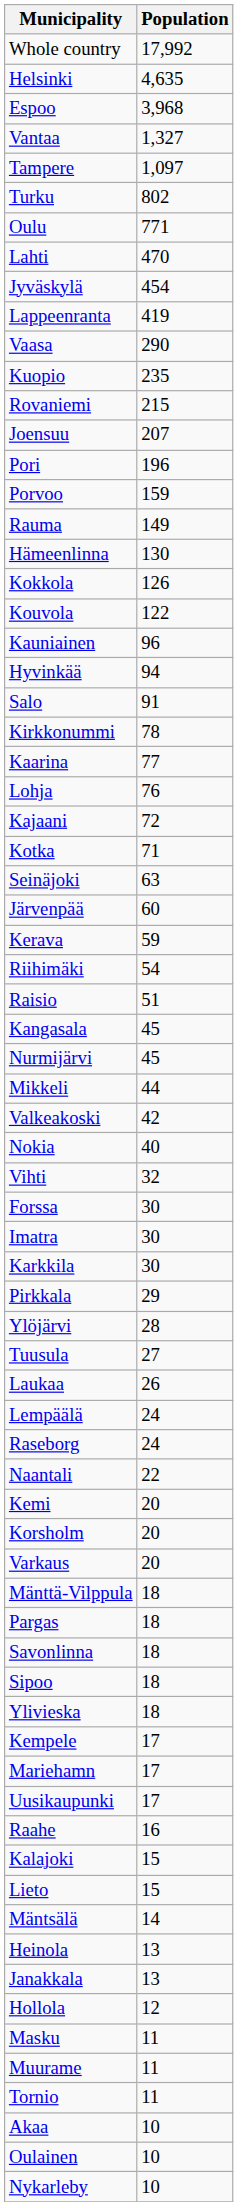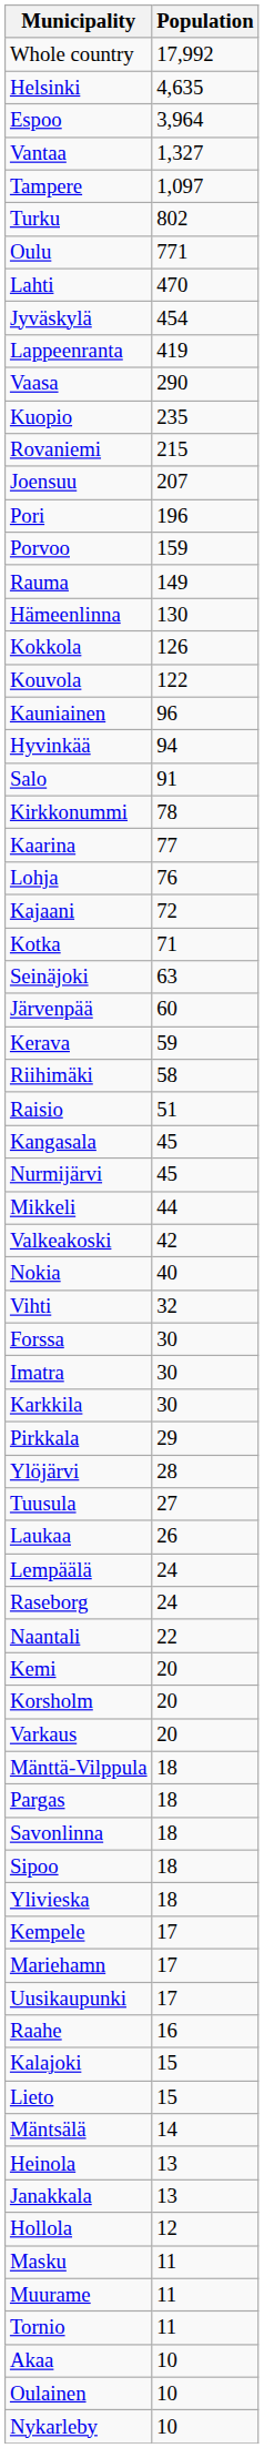Espoo | Population: 3,968 -> 3,964
Riihimäki | Population: 54 -> 58
